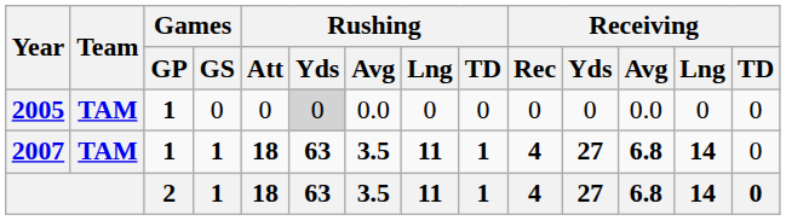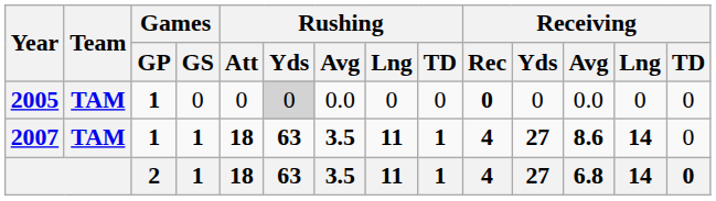2005 | Receiving / Rec: normal -> bold
2007 | Receiving / Avg: 6.8 -> 8.6
